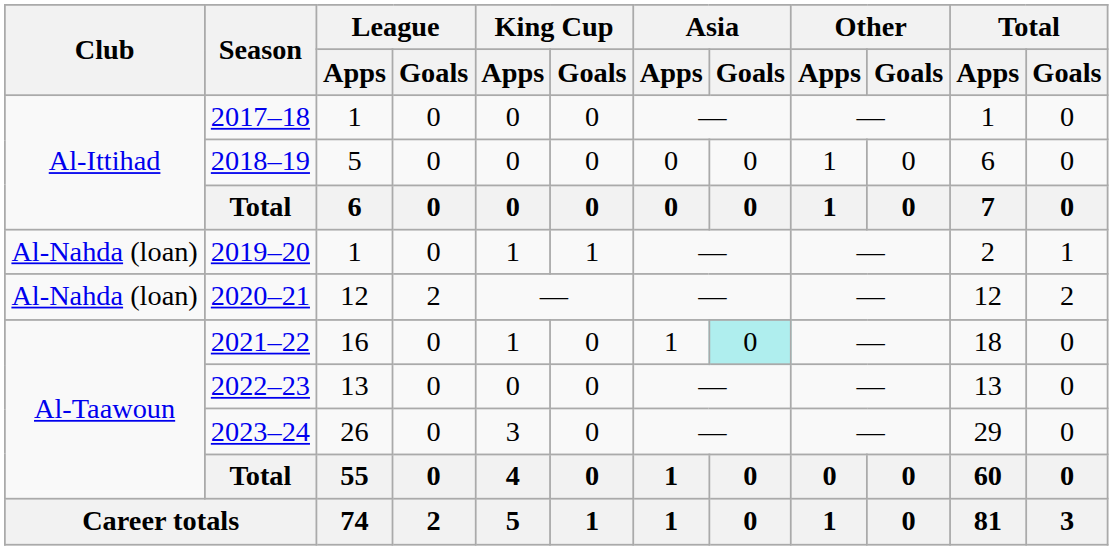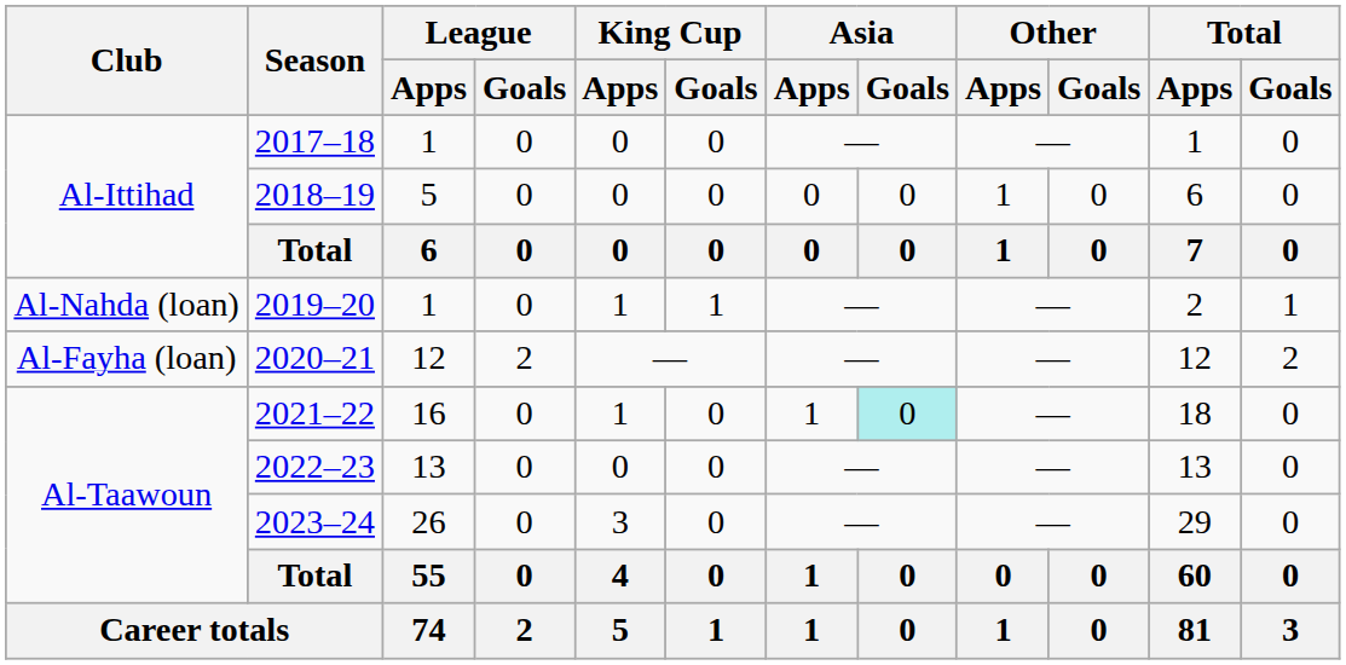2020–21 | Club: Al-Nahda (loan) -> Al-Fayha (loan)
